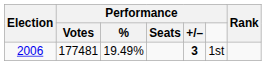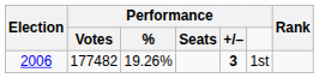2006 | Performance / Votes: 177481 -> 177482
2006 | Performance / %: 19.49% -> 19.26%
